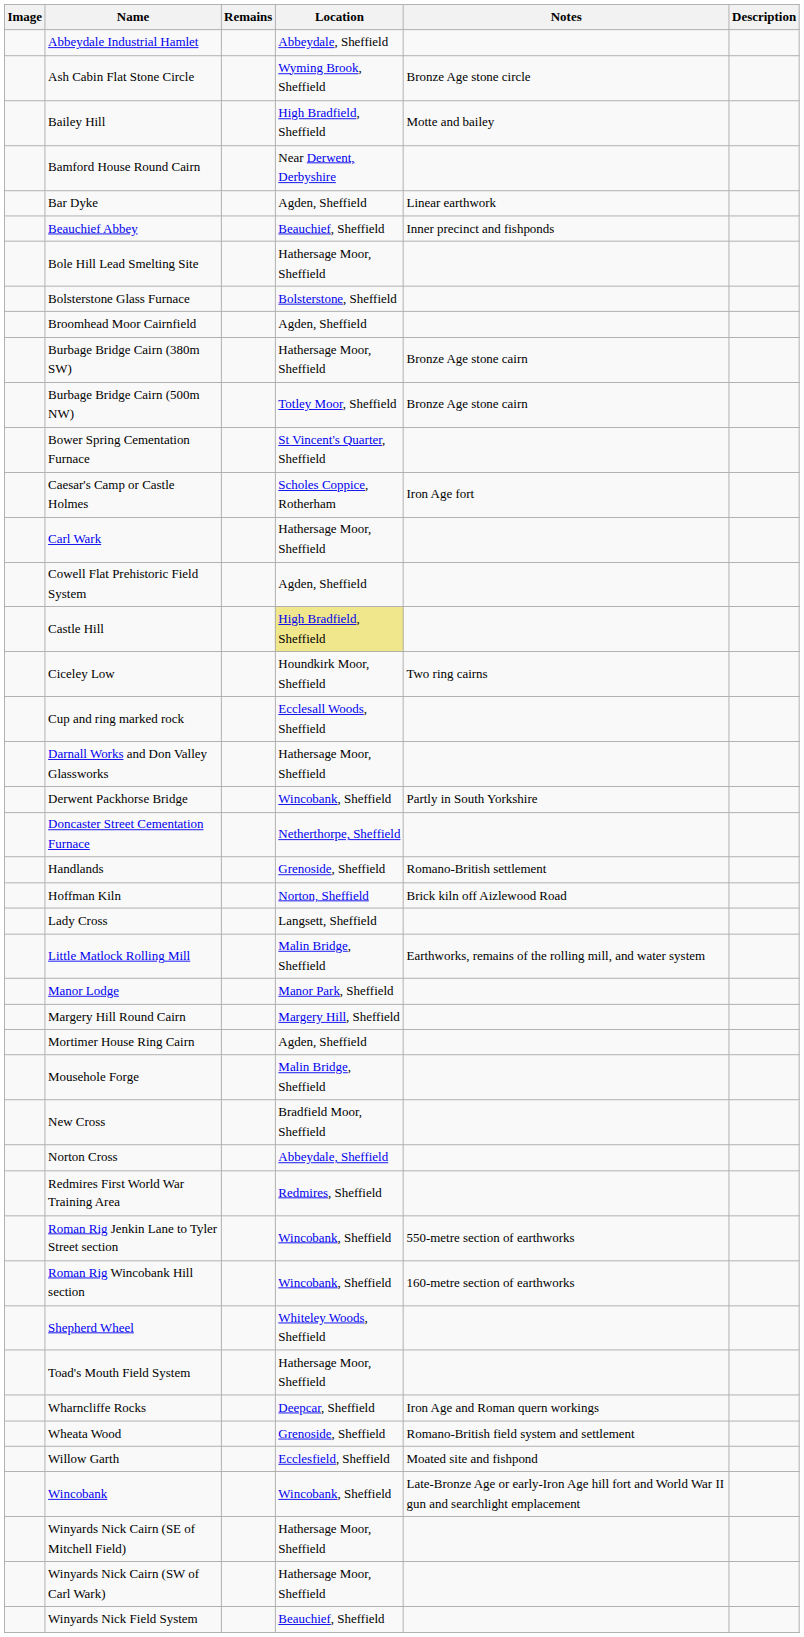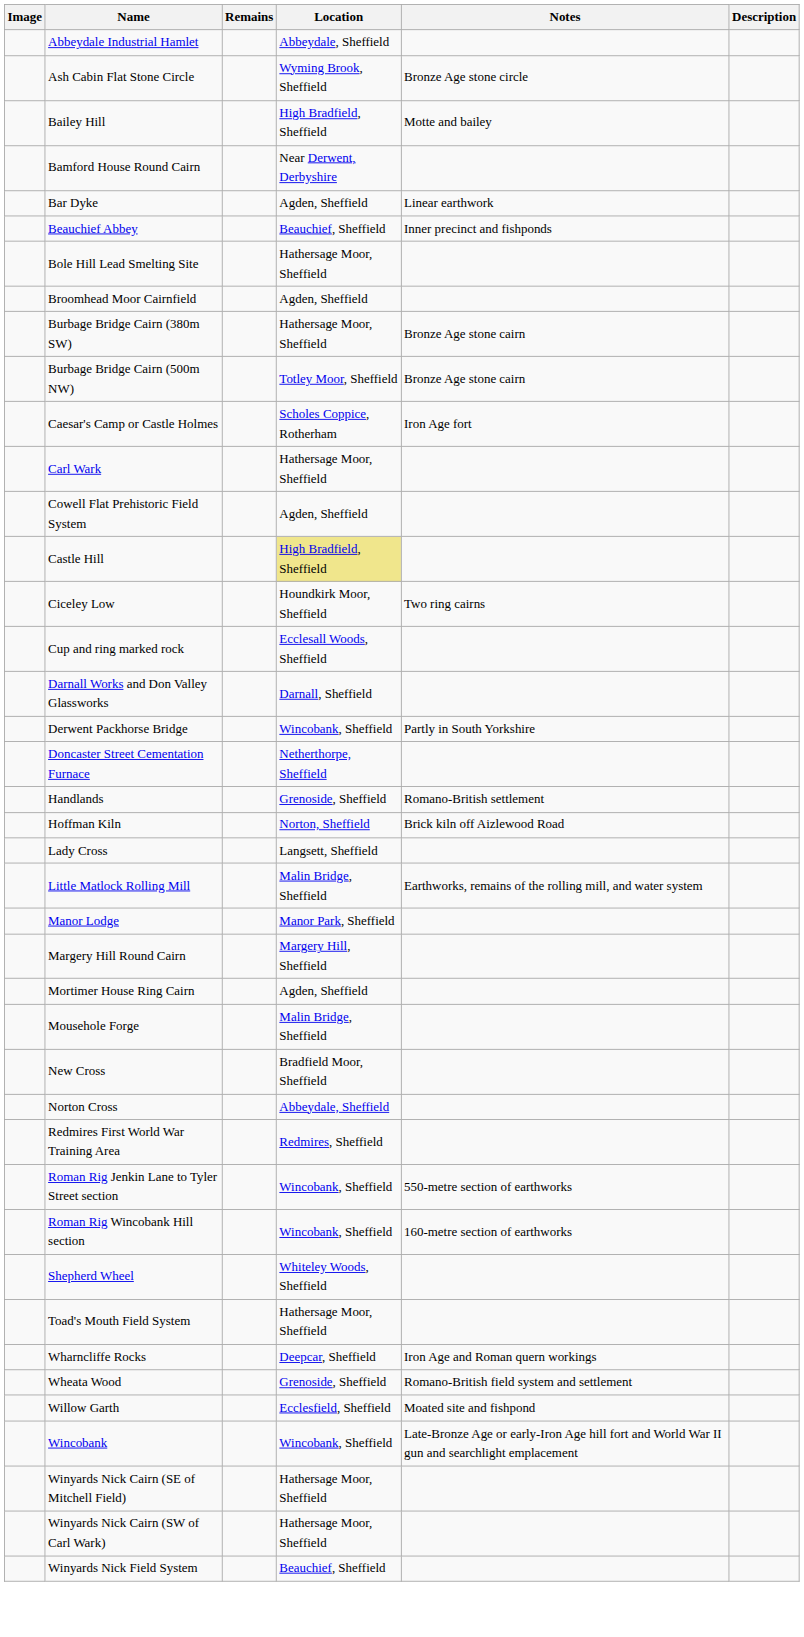- row: Bolsterstone Glass Furnace | Bolsterstone, Sheffield
- row: Bower Spring Cementation Furnace | St Vincent's Quarter, Sheffield
Darnall Works and Don Valley Glassworks | Location: Hathersage Moor, Sheffield -> Darnall, Sheffield
